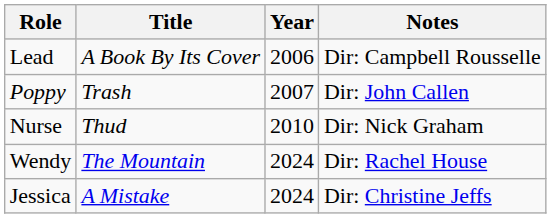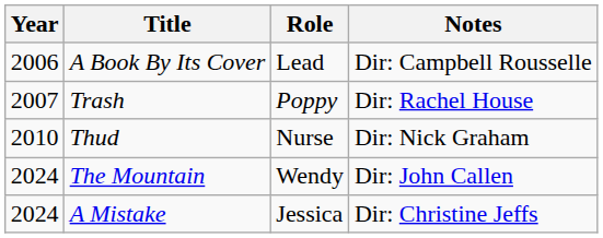columns swapped: Year <-> Role
Trash | Notes: Dir: John Callen -> Dir: Rachel House
The Mountain | Notes: Dir: Rachel House -> Dir: John Callen
